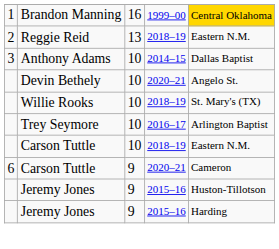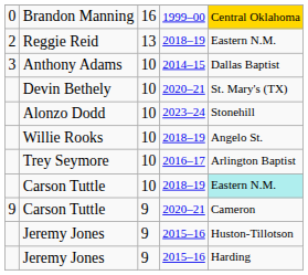Brandon Manning | column 1: 1 -> 0
Devin Bethely | column 5: Angelo St. -> St. Mary's (TX)
+ row: Alonzo Dodd | 10 | 2023–24 | Stonehill
Willie Rooks | column 5: St. Mary's (TX) -> Angelo St.
Carson Tuttle / 2018–19 | column 5: no background -> paleturquoise background
Carson Tuttle / 2020–21 | column 1: 6 -> 9
